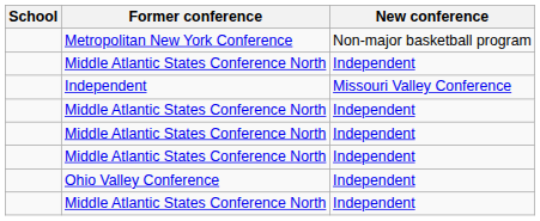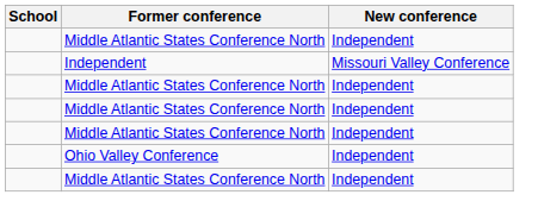- row: Metropolitan New York Conference | Non-major basketball program
